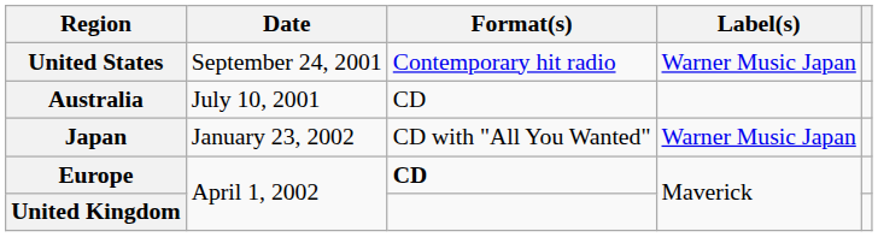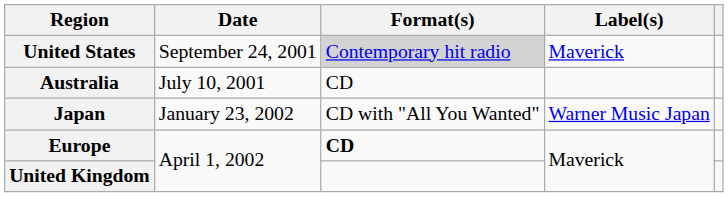United States | Format(s): no background -> lightgrey background
United States | Label(s): Warner Music Japan -> Maverick
